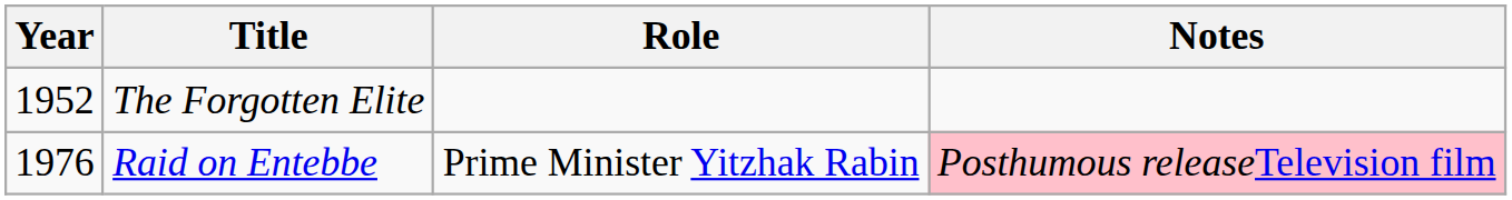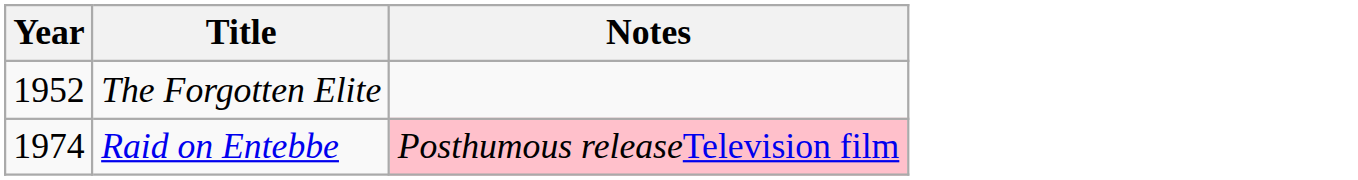- column: Role | Prime Minister Yitzhak Rabin
Raid on Entebbe | Year: 1976 -> 1974
